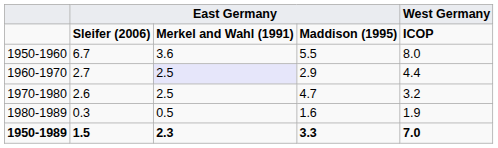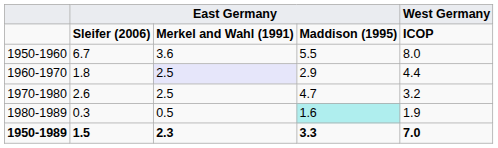1960-1970 | column 2: 2.7 -> 1.8
1980-1989 | column 4: no background -> paleturquoise background
